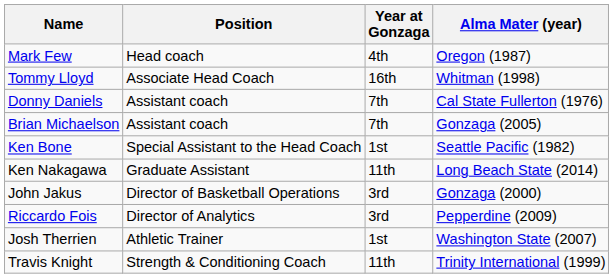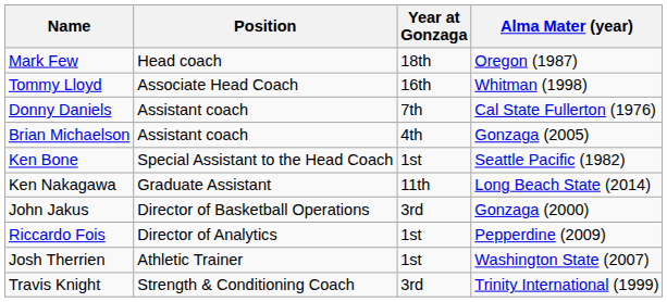Mark Few | Year at Gonzaga: 4th -> 18th
Brian Michaelson | Year at Gonzaga: 7th -> 4th
Riccardo Fois | Year at Gonzaga: 3rd -> 1st
Travis Knight | Year at Gonzaga: 11th -> 3rd
